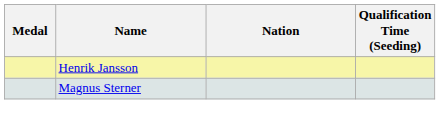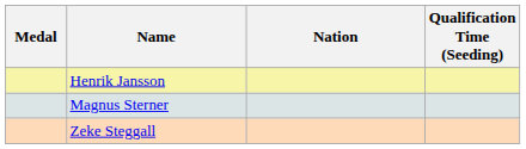+ row: Zeke Steggall
